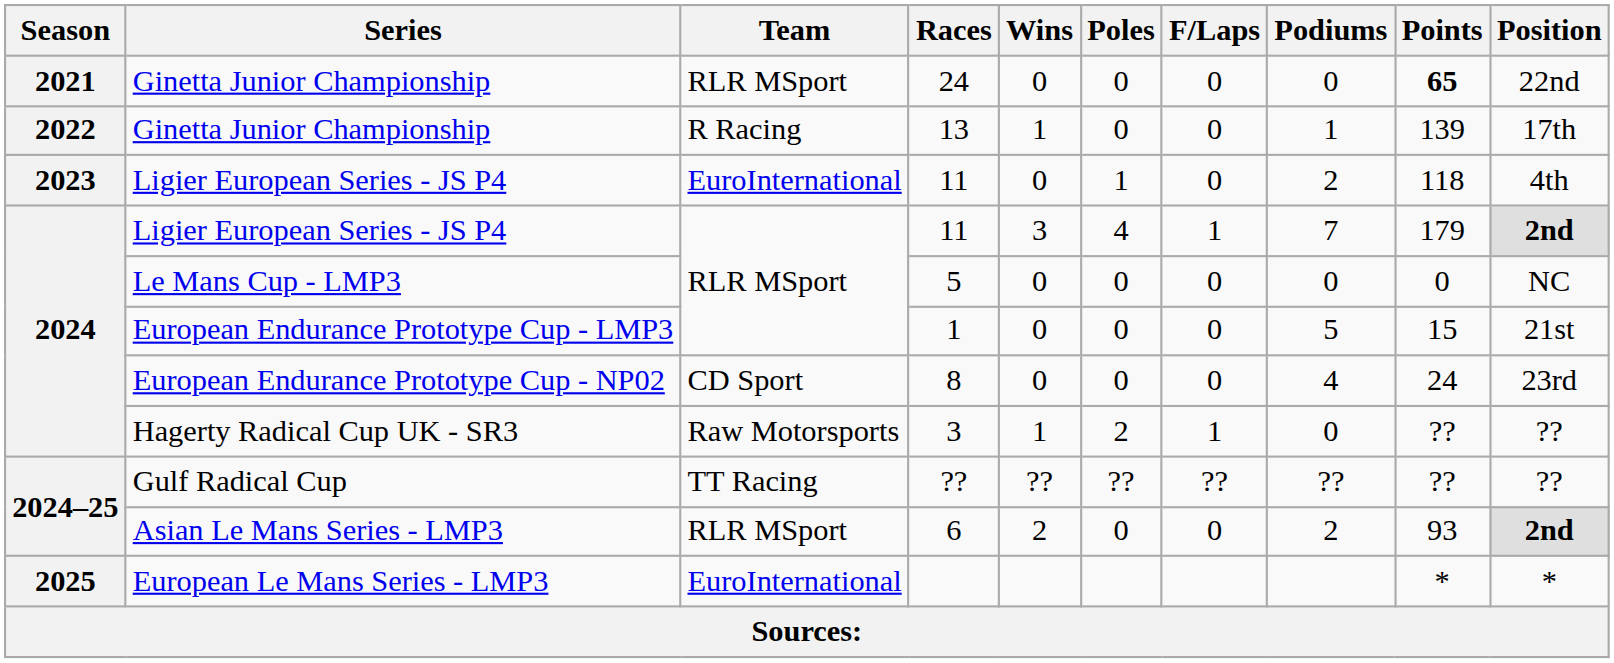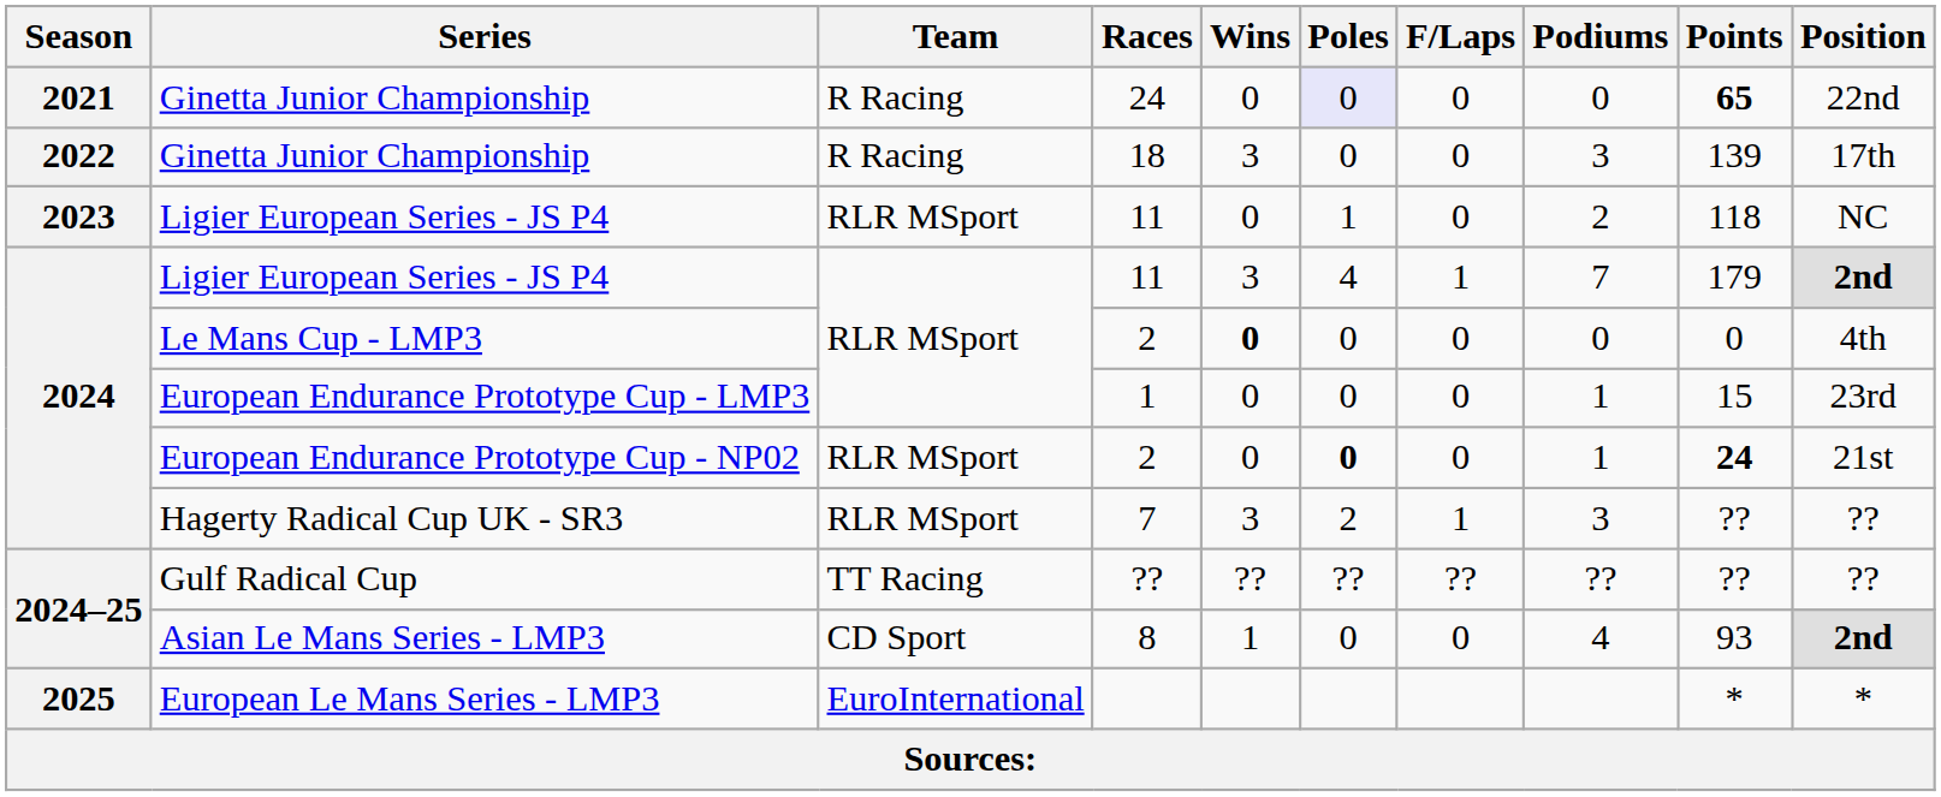2021 / Ginetta Junior Championship | Team: RLR MSport -> R Racing
2021 / Ginetta Junior Championship | Poles: no background -> lavender background
2022 / Ginetta Junior Championship | Races: 13 -> 18
2022 / Ginetta Junior Championship | Wins: 1 -> 3
2022 / Ginetta Junior Championship | Podiums: 1 -> 3
2023 / Ligier European Series - JS P4 | Team: EuroInternational -> RLR MSport
2023 / Ligier European Series - JS P4 | Position: 4th -> NC
Le Mans Cup - LMP3 | Races: 5 -> 2
Le Mans Cup - LMP3 | Wins: normal -> bold
Le Mans Cup - LMP3 | Position: NC -> 4th
European Endurance Prototype Cup - LMP3 | Podiums: 5 -> 1
European Endurance Prototype Cup - LMP3 | Position: 21st -> 23rd
European Endurance Prototype Cup - NP02 | Team: CD Sport -> RLR MSport
European Endurance Prototype Cup - NP02 | Races: 8 -> 2
European Endurance Prototype Cup - NP02 | Poles: normal -> bold
European Endurance Prototype Cup - NP02 | Podiums: 4 -> 1
European Endurance Prototype Cup - NP02 | Points: normal -> bold
European Endurance Prototype Cup - NP02 | Position: 23rd -> 21st
Hagerty Radical Cup UK - SR3 | Team: Raw Motorsports -> RLR MSport
Hagerty Radical Cup UK - SR3 | Races: 3 -> 7
Hagerty Radical Cup UK - SR3 | Wins: 1 -> 3
Hagerty Radical Cup UK - SR3 | Podiums: 0 -> 3
Asian Le Mans Series - LMP3 | Team: RLR MSport -> CD Sport
Asian Le Mans Series - LMP3 | Races: 6 -> 8
Asian Le Mans Series - LMP3 | Wins: 2 -> 1
Asian Le Mans Series - LMP3 | Podiums: 2 -> 4
